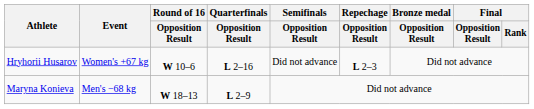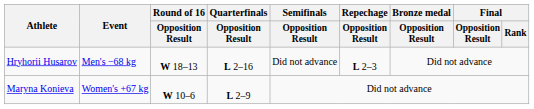Hryhorii Husarov | Event: Women's +67 kg -> Men's −68 kg
Hryhorii Husarov | Round of 16 / Opposition Result: W 10–6 -> W 18–13
Maryna Konieva | Event: Men's −68 kg -> Women's +67 kg
Maryna Konieva | Round of 16 / Opposition Result: W 18–13 -> W 10–6
